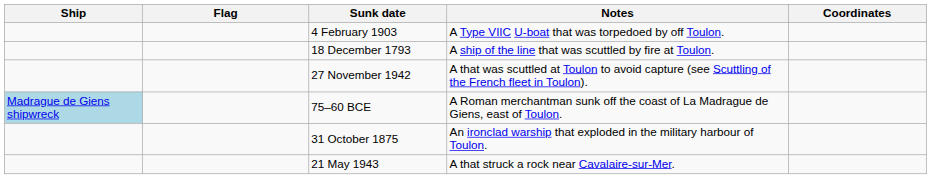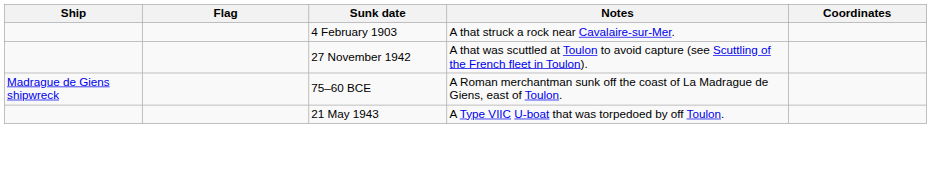4 February 1903 | Notes: A Type VIIC U-boat that was torpedoed by off Toulon. -> A that struck a rock near Cavalaire-sur-Mer.
- row: 18 December 1793 | A ship of the line that was scuttled by fire at Toulon.
75–60 BCE | Ship: lightblue background -> no background
- row: 31 October 1875 | An ironclad warship that exploded in the military harbour of Toulon.
21 May 1943 | Notes: A that struck a rock near Cavalaire-sur-Mer. -> A Type VIIC U-boat that was torpedoed by off Toulon.
